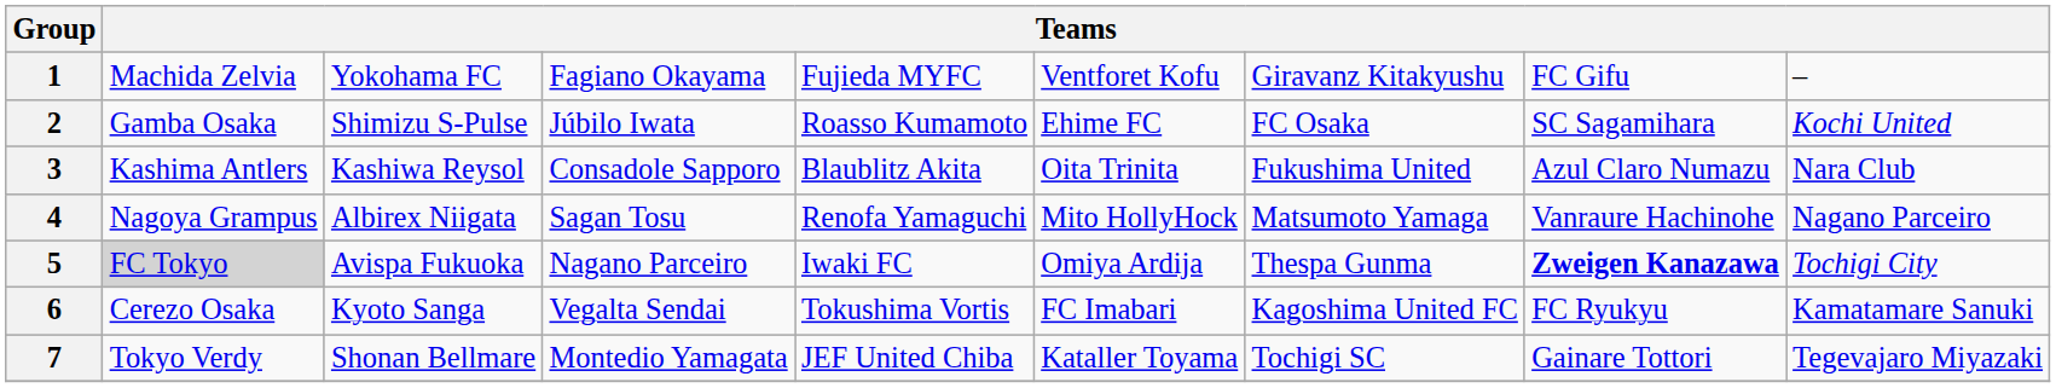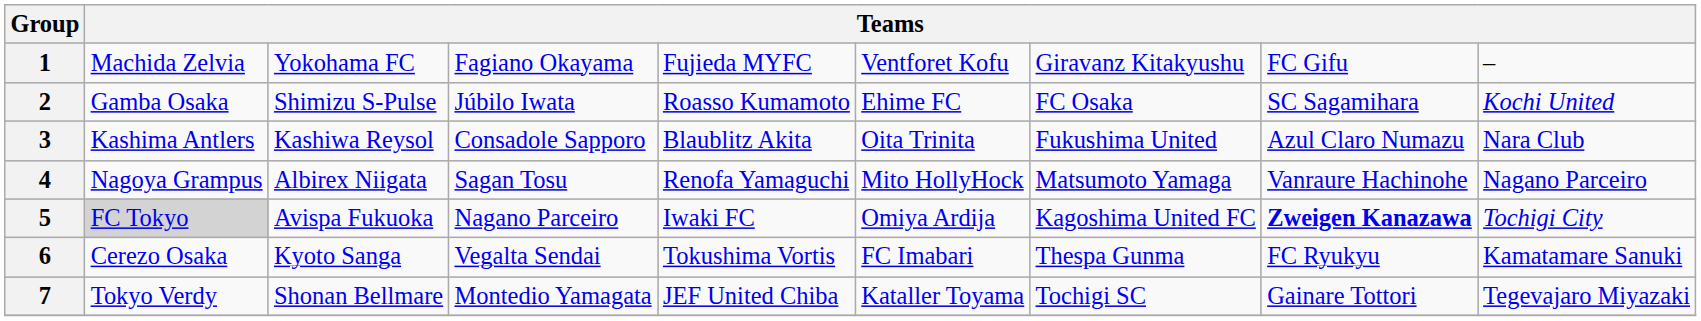5 | column 7: Thespa Gunma -> Kagoshima United FC
6 | column 7: Kagoshima United FC -> Thespa Gunma
